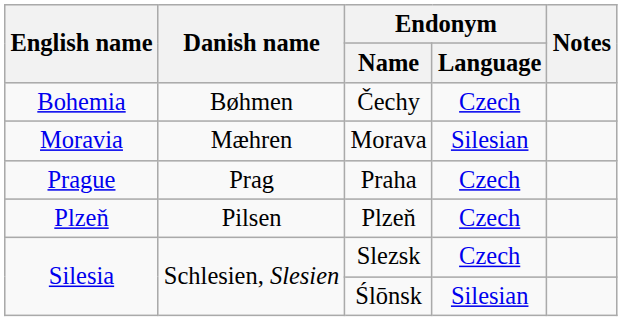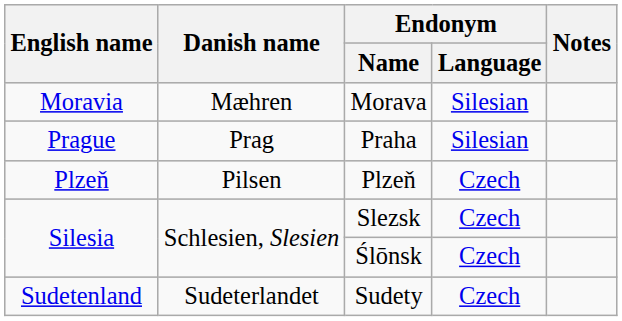- row: Bohemia | Bøhmen | Čechy | Czech
Praha | Endonym / Language: Czech -> Silesian
Ślōnsk | Endonym / Language: Silesian -> Czech
+ row: Sudetenland | Sudeterlandet | Sudety | Czech
